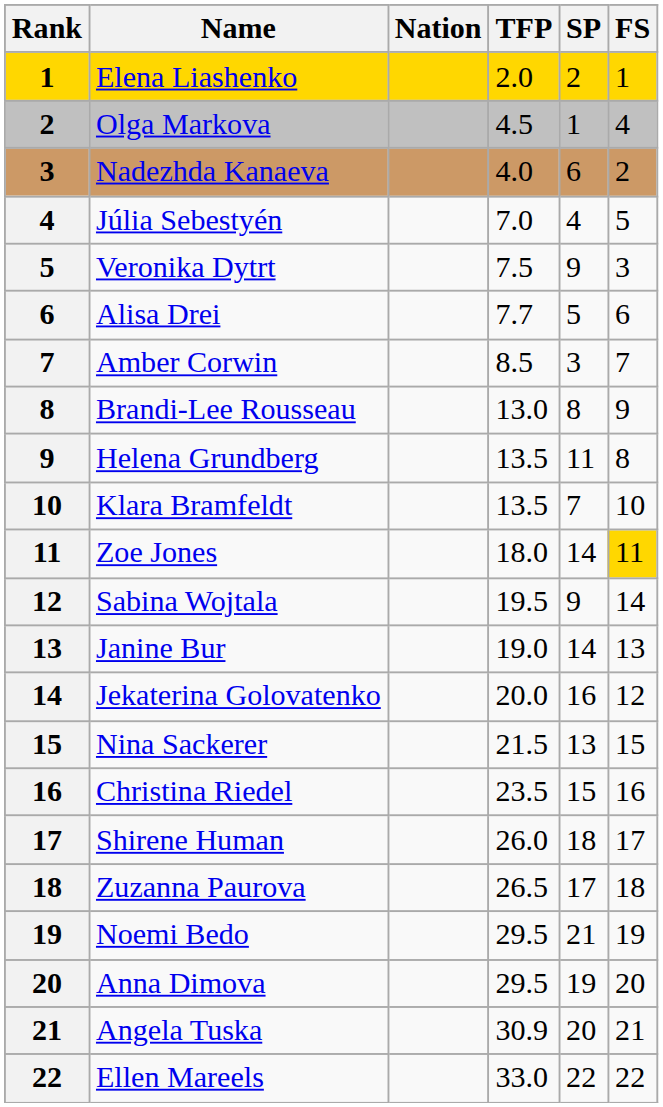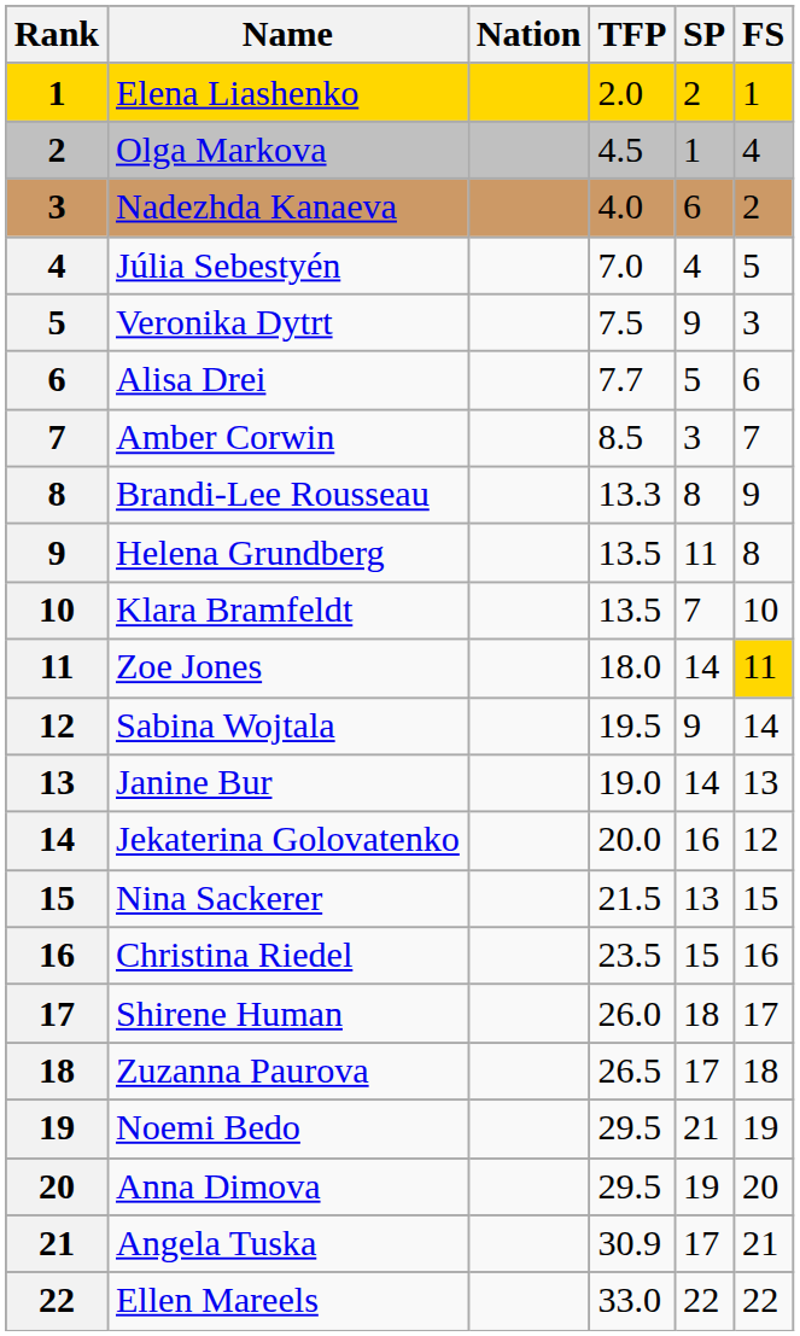Brandi-Lee Rousseau | TFP: 13.0 -> 13.3
Angela Tuska | SP: 20 -> 17
